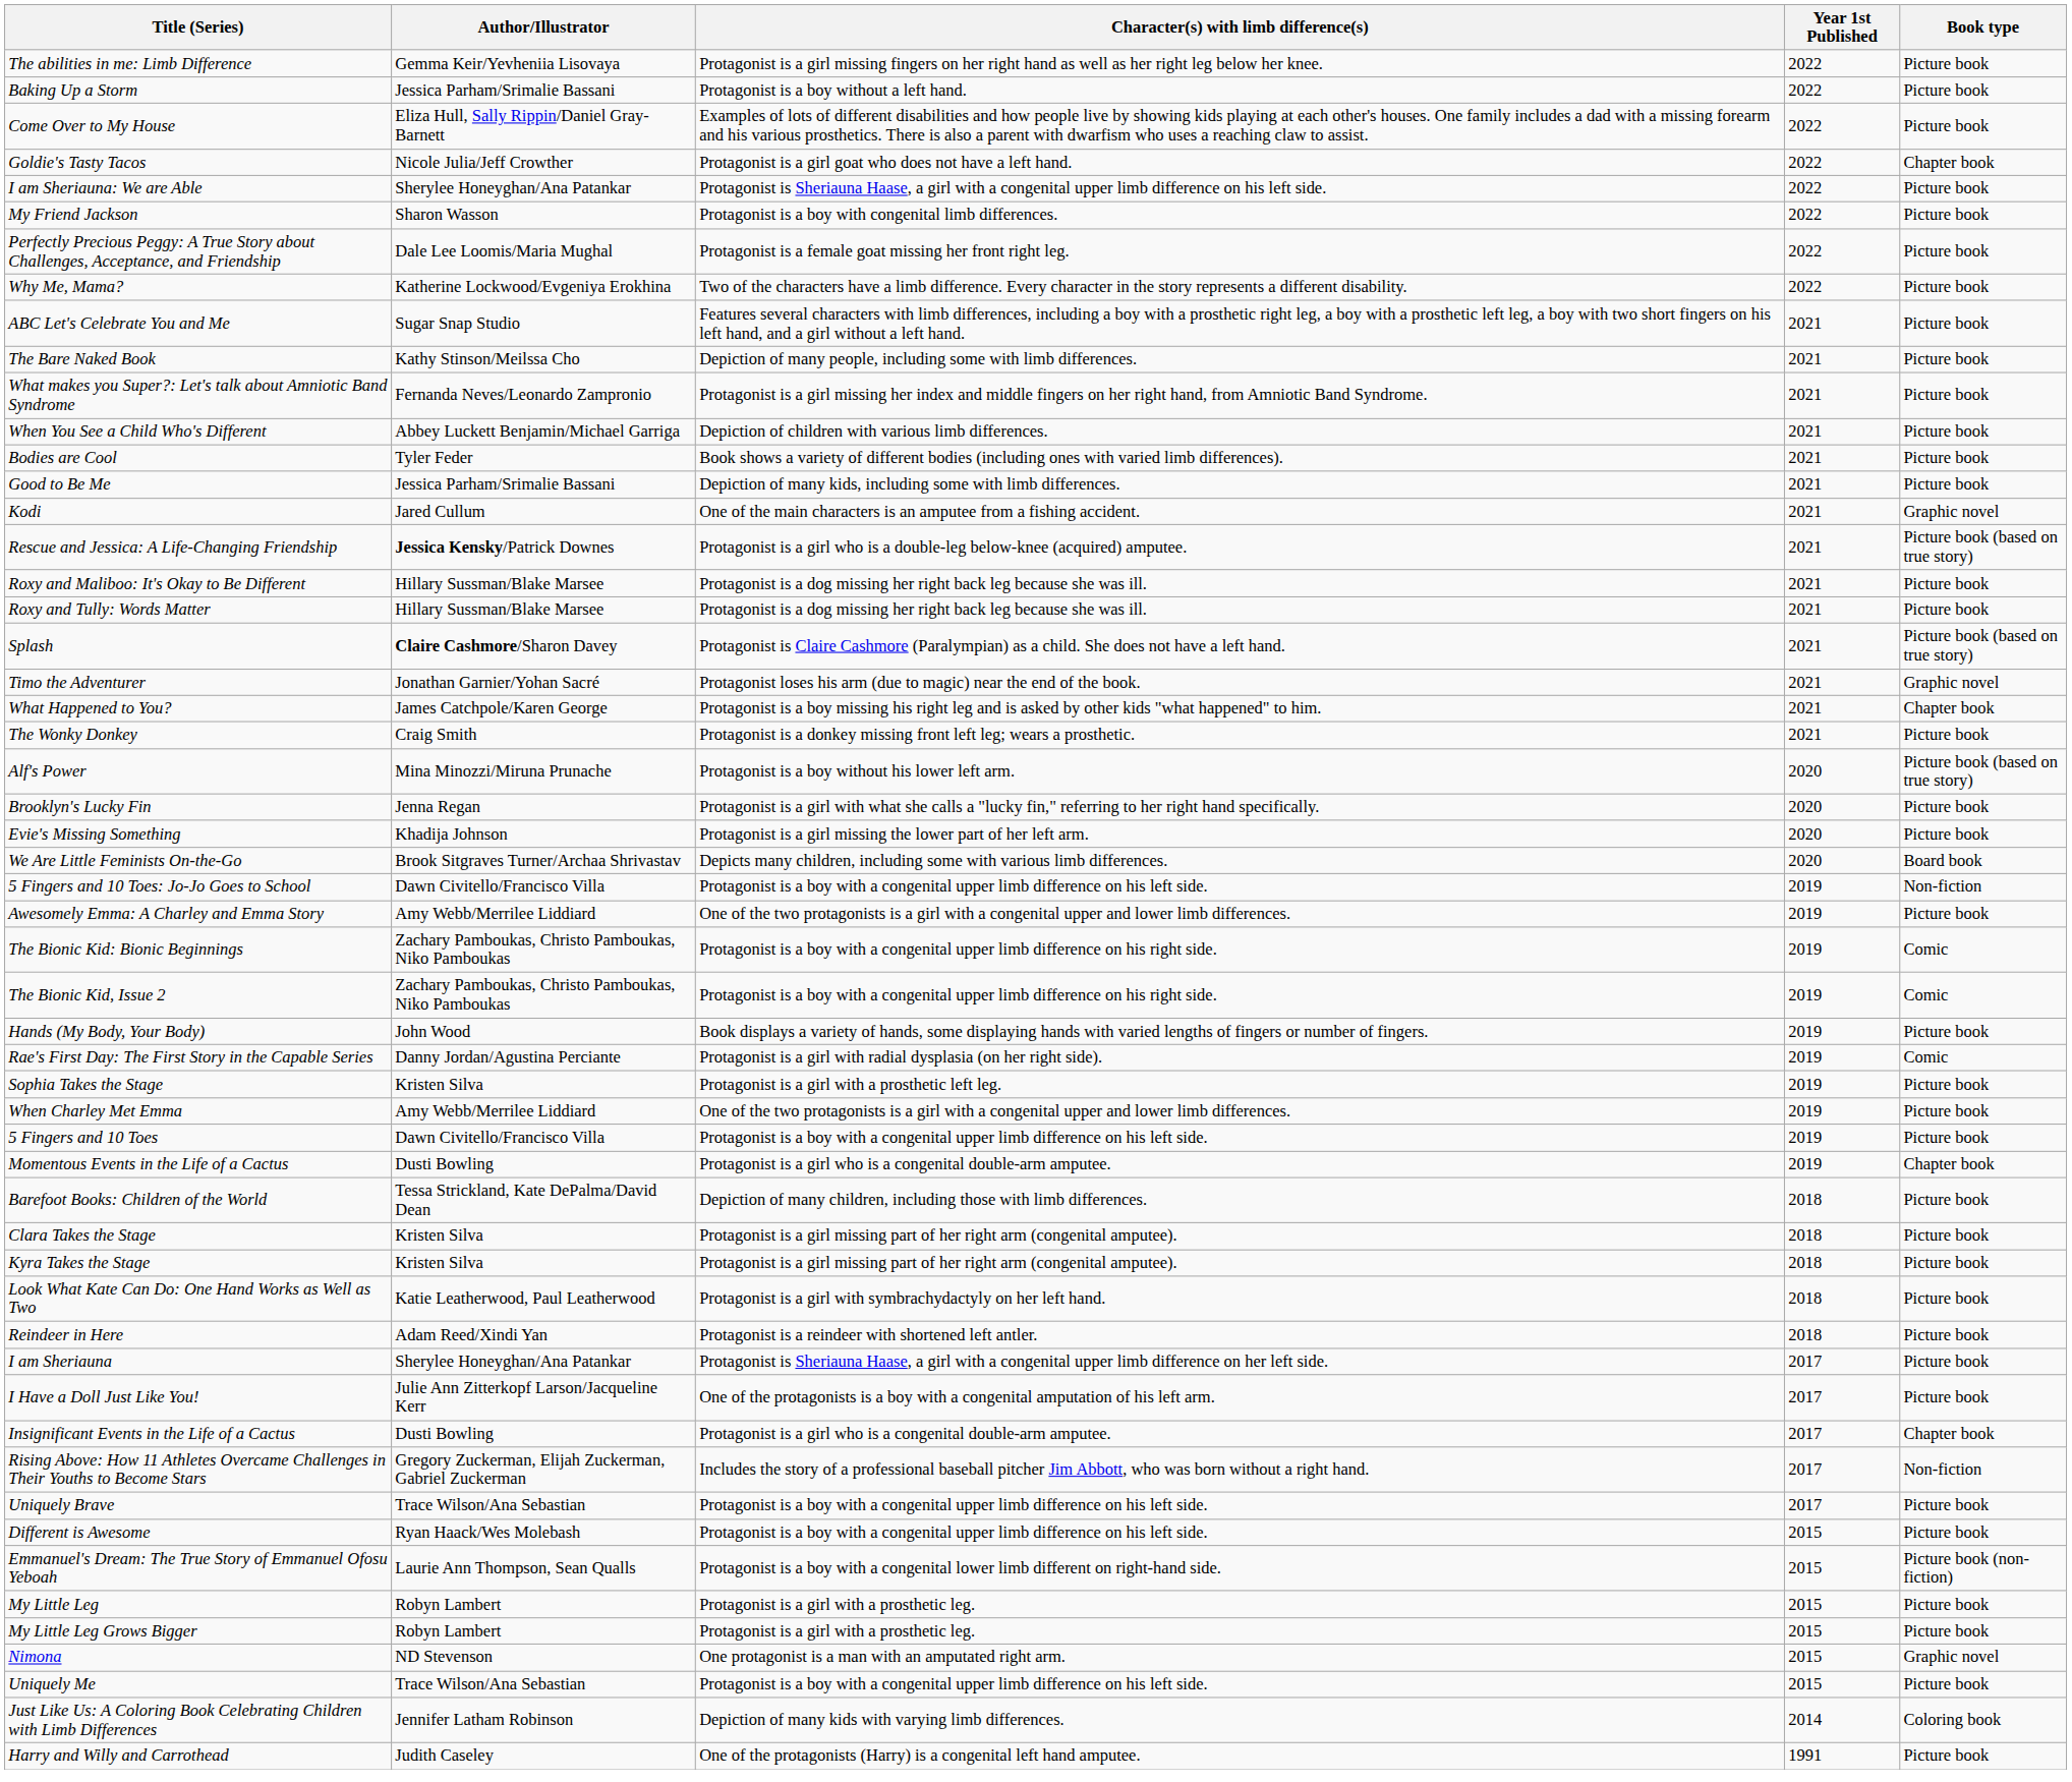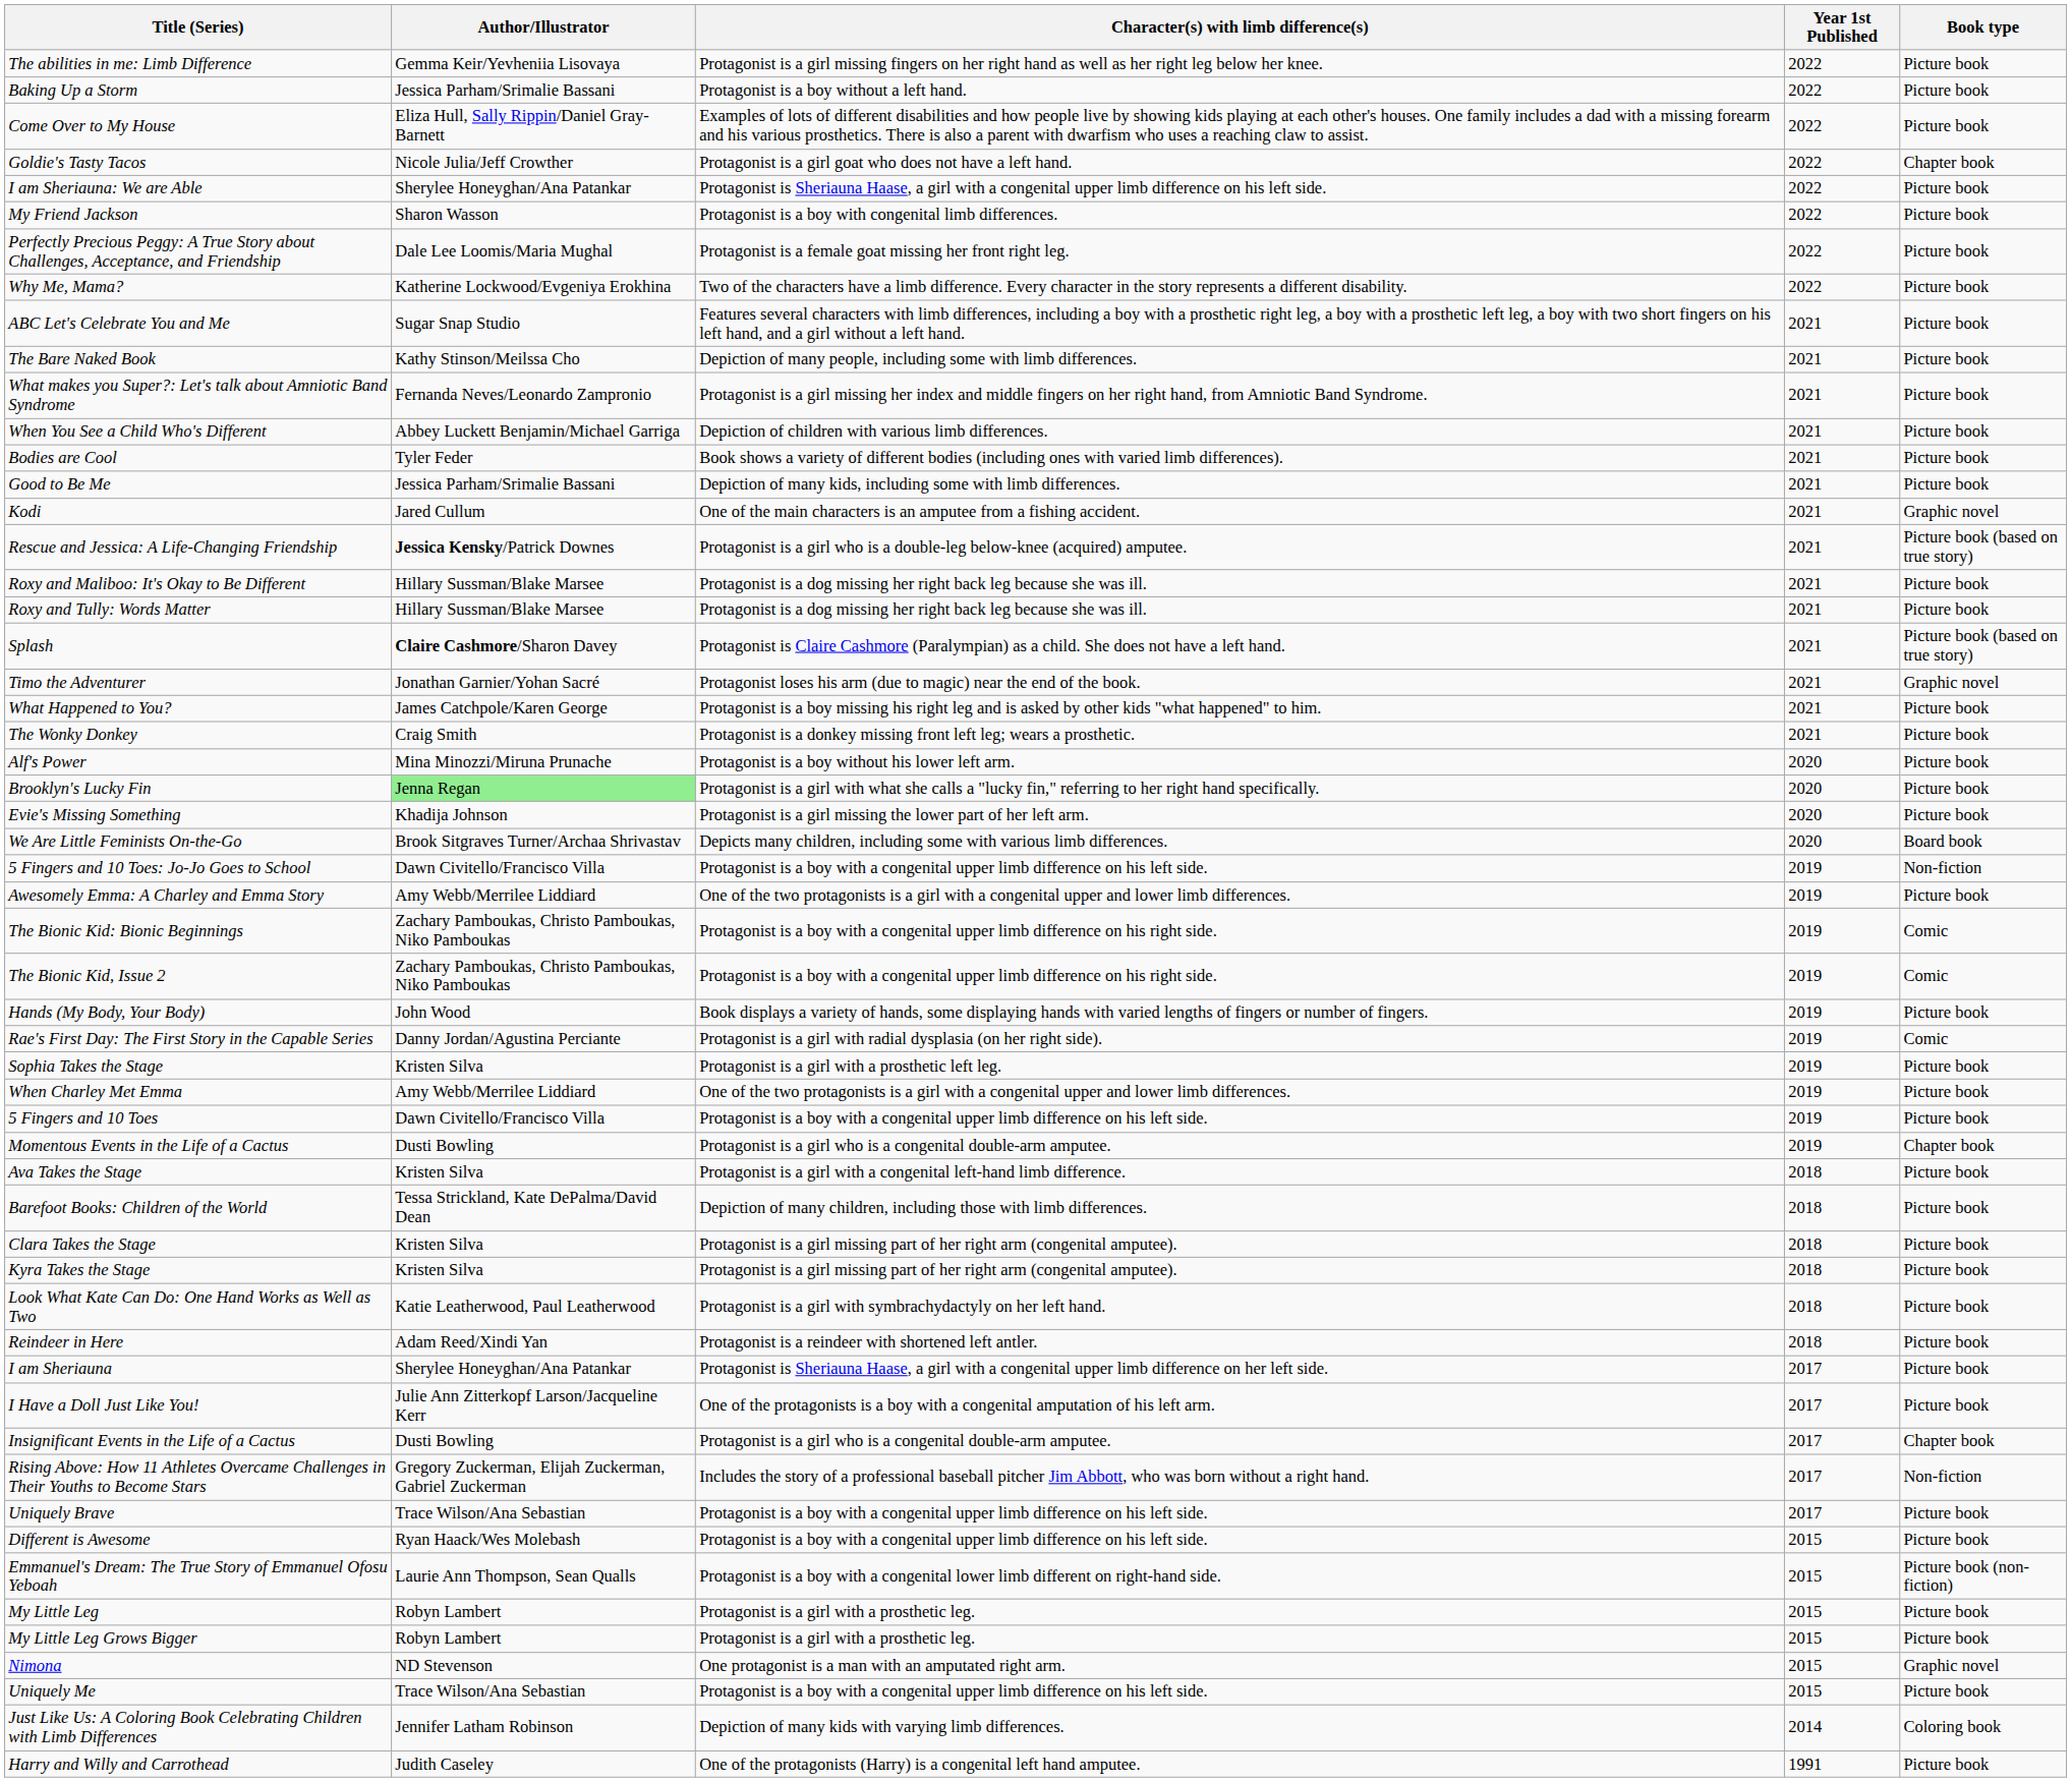What Happened to You? | Book type: Chapter book -> Picture book
Alf's Power | Book type: Picture book (based on true story) -> Picture book
Brooklyn's Lucky Fin | Author/Illustrator: no background -> lightgreen background
+ row: Ava Takes the Stage | Kristen Silva | Protagonist is a girl with a congenital left-hand limb difference. | 2018 | Picture book
